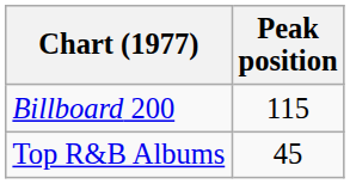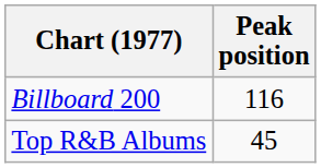Billboard 200 | Peak position: 115 -> 116
